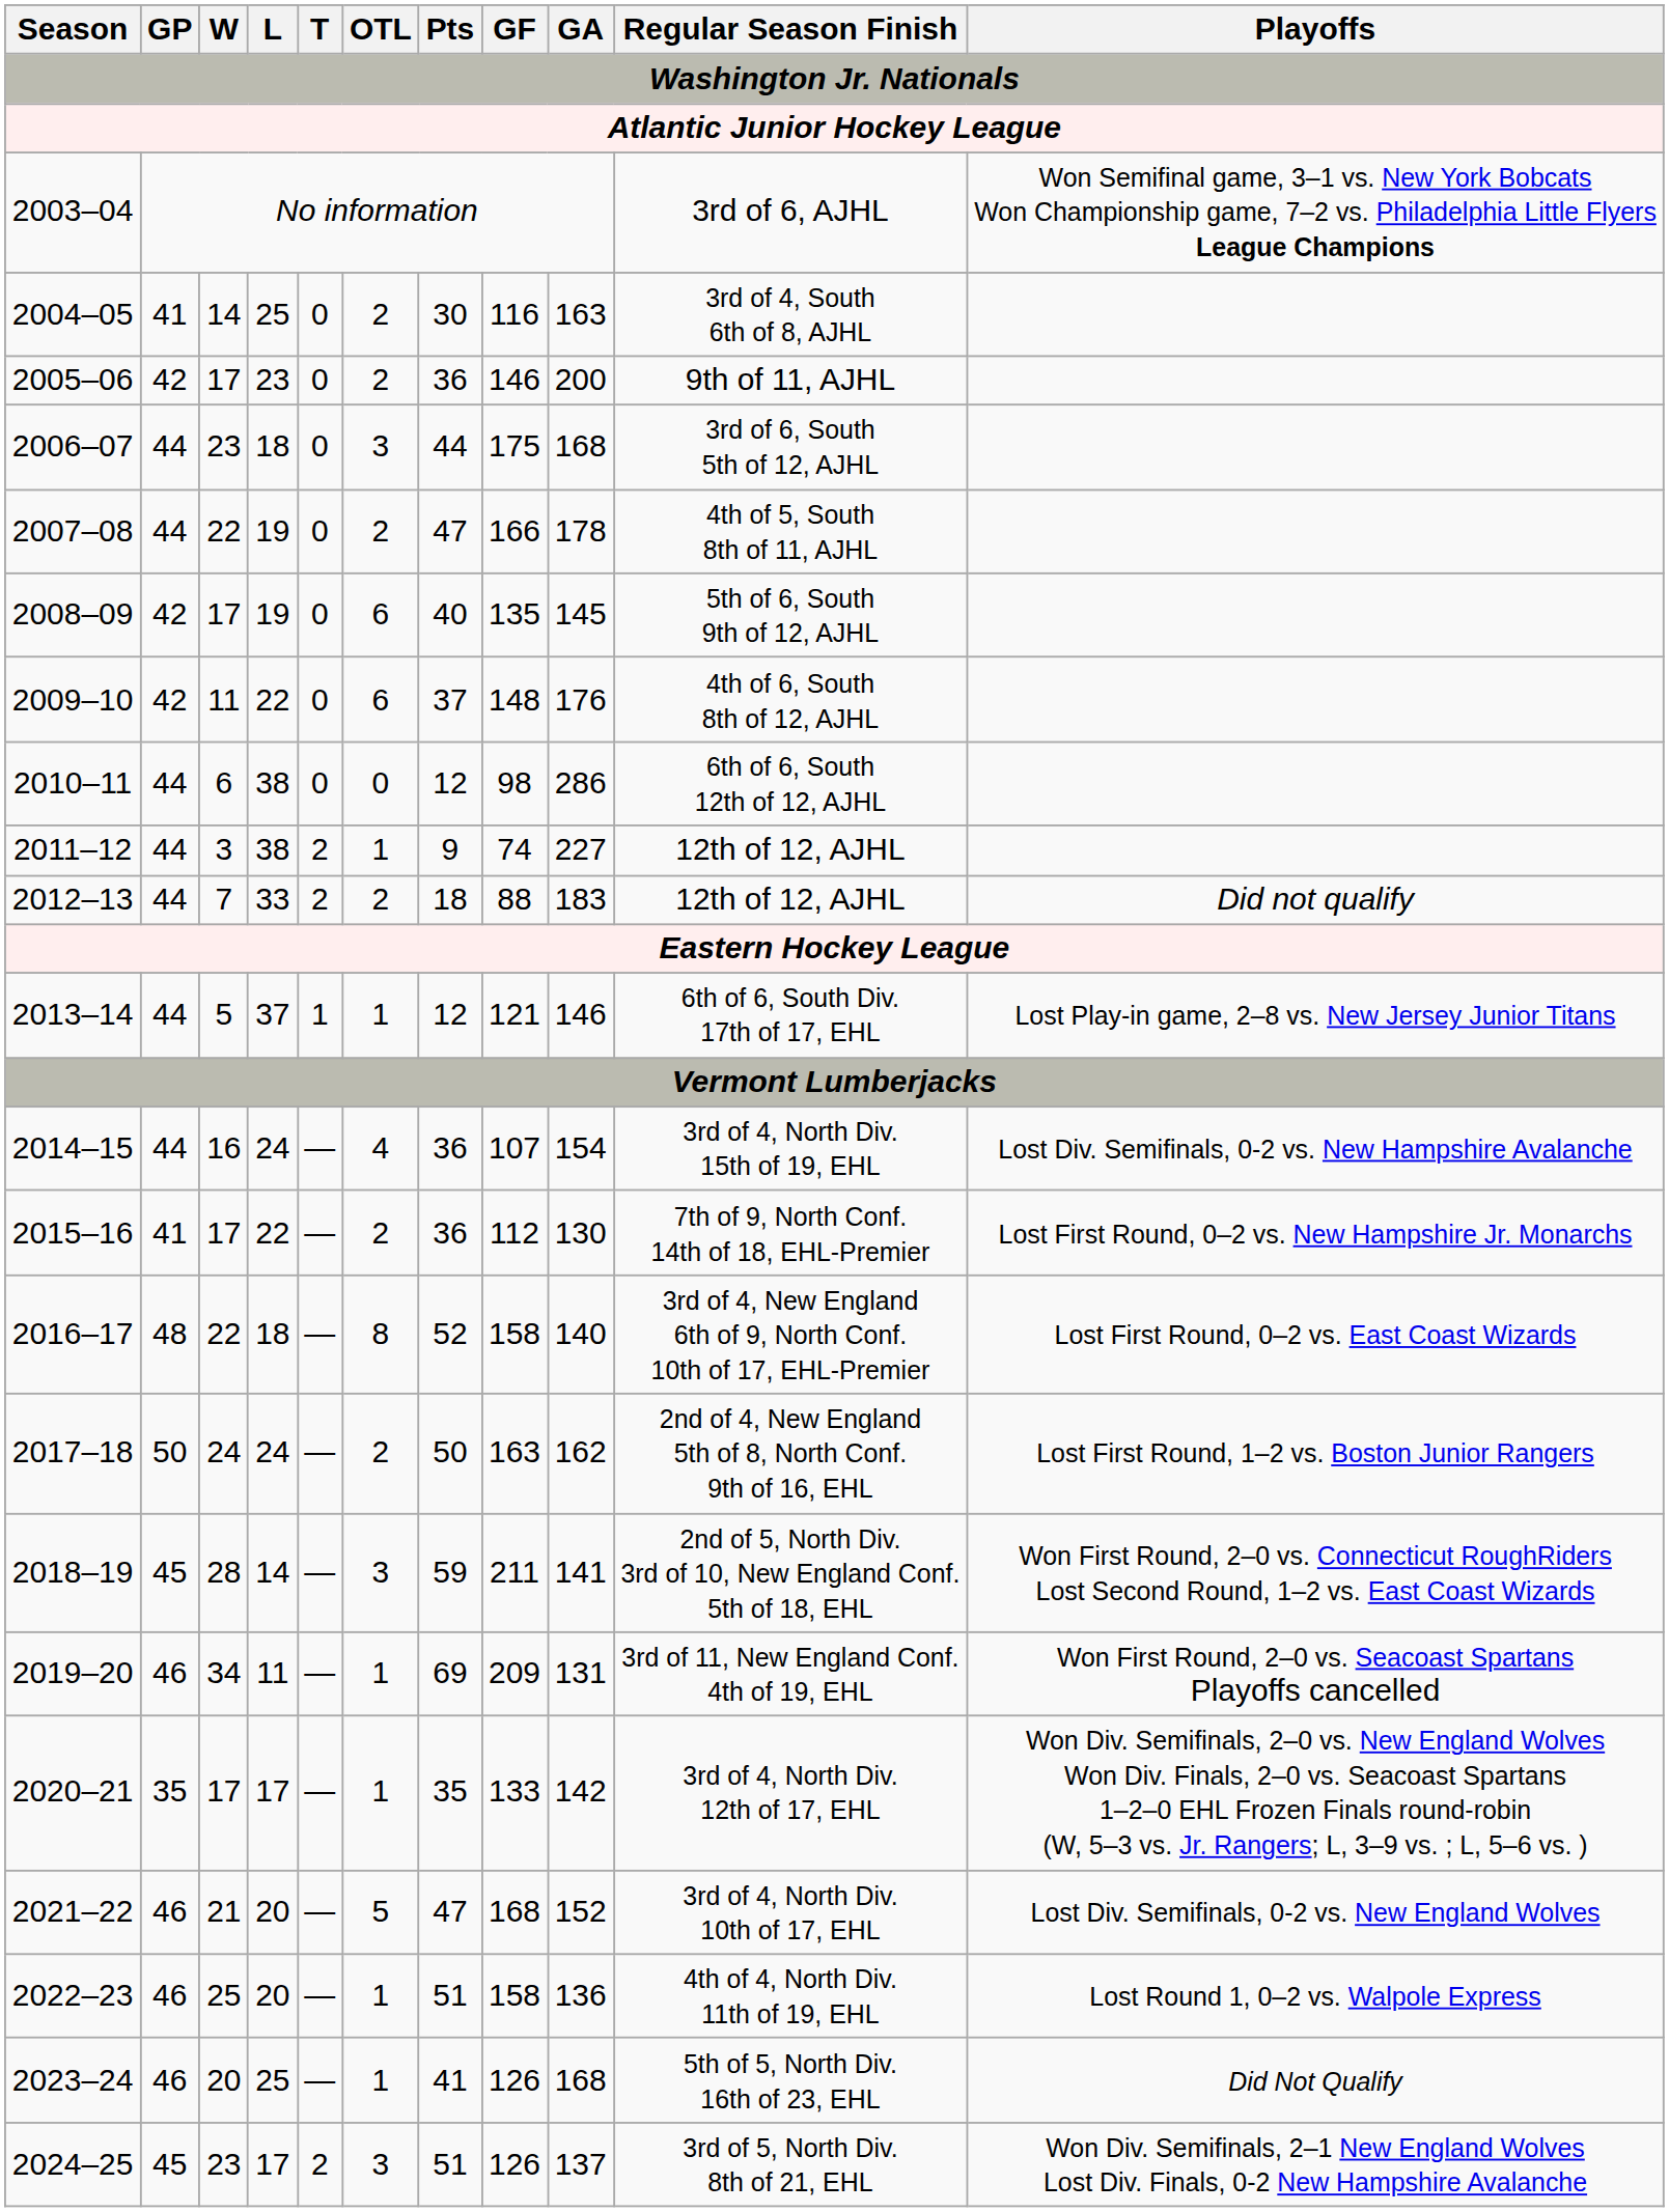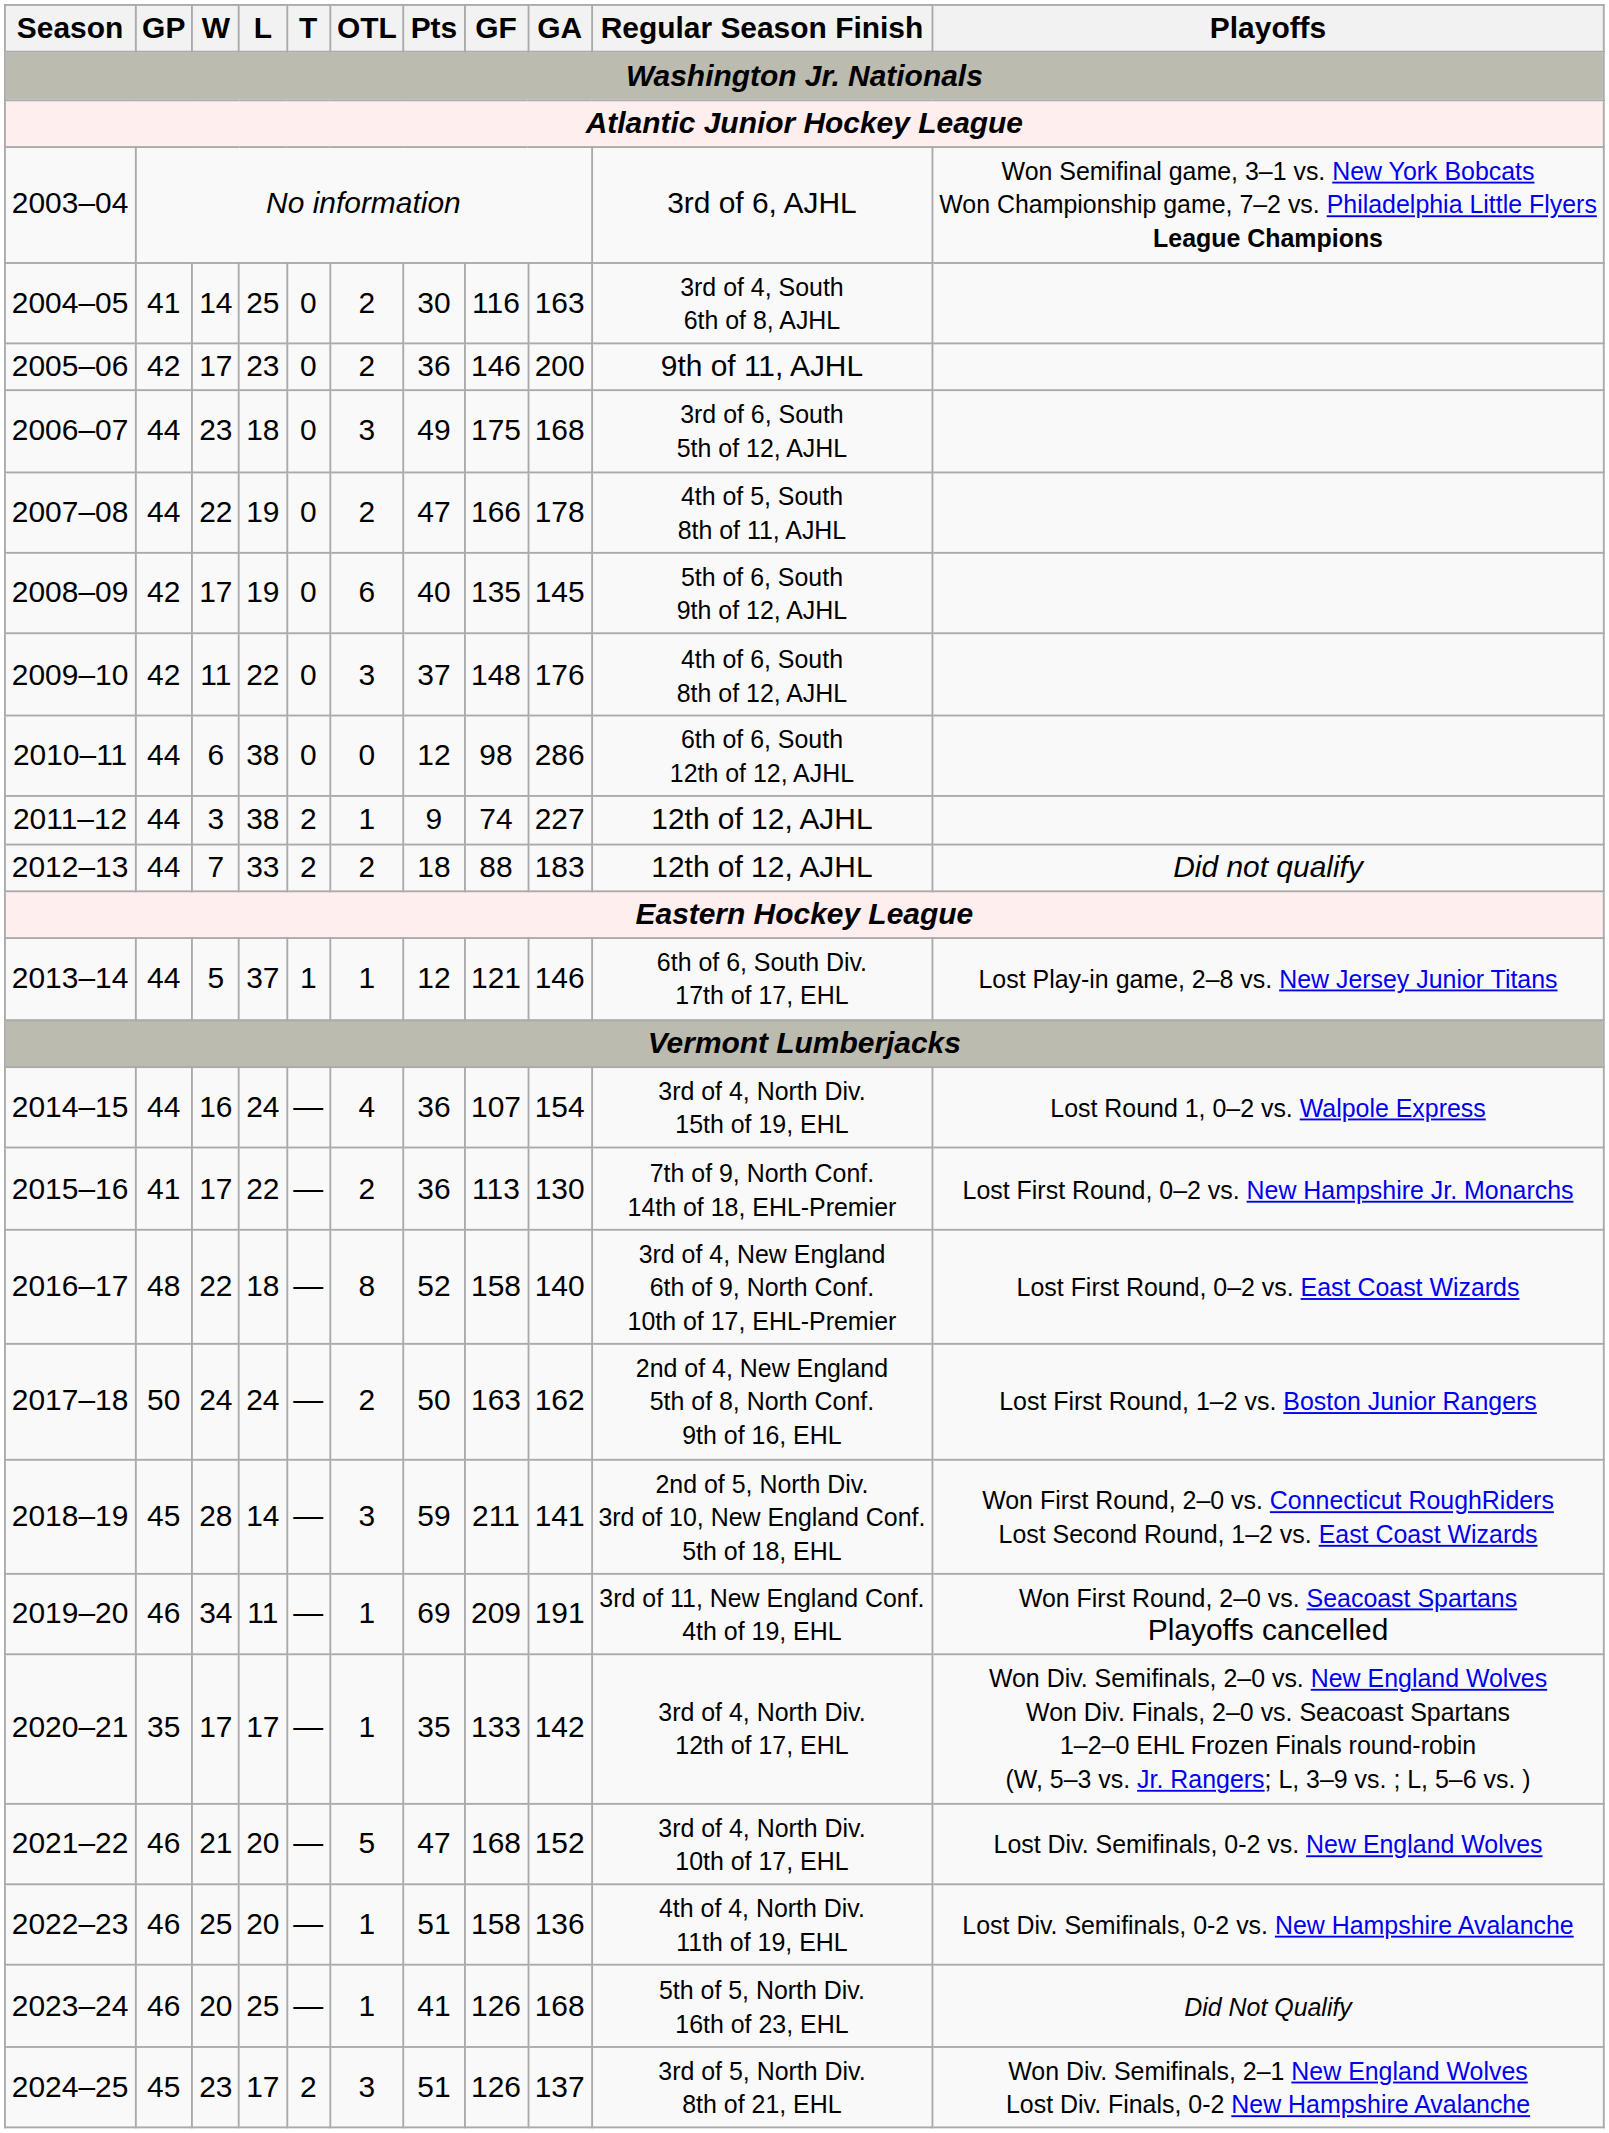2006–07 | Pts: 44 -> 49
2009–10 | OTL: 6 -> 3
2014–15 | Playoffs: Lost Div. Semifinals, 0-2 vs. New Hampshire Avalanche -> Lost Round 1, 0–2 vs. Walpole Express
2015–16 | GF: 112 -> 113
2019–20 | GA: 131 -> 191
2022–23 | Playoffs: Lost Round 1, 0–2 vs. Walpole Express -> Lost Div. Semifinals, 0-2 vs. New Hampshire Avalanche
